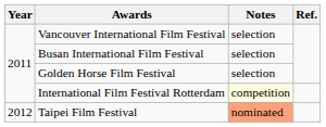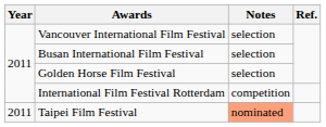International Film Festival Rotterdam | Notes: lightyellow background -> no background
Taipei Film Festival | Year: 2012 -> 2011
